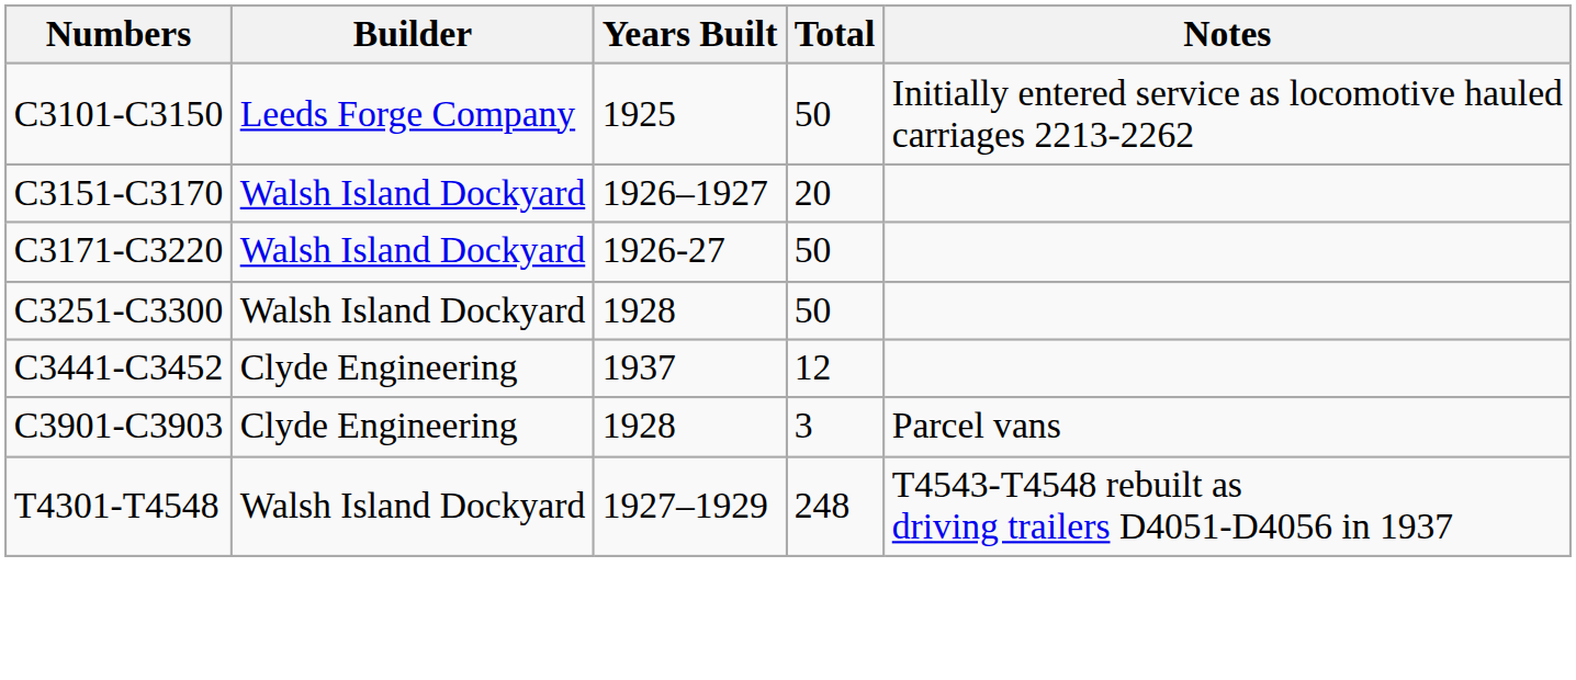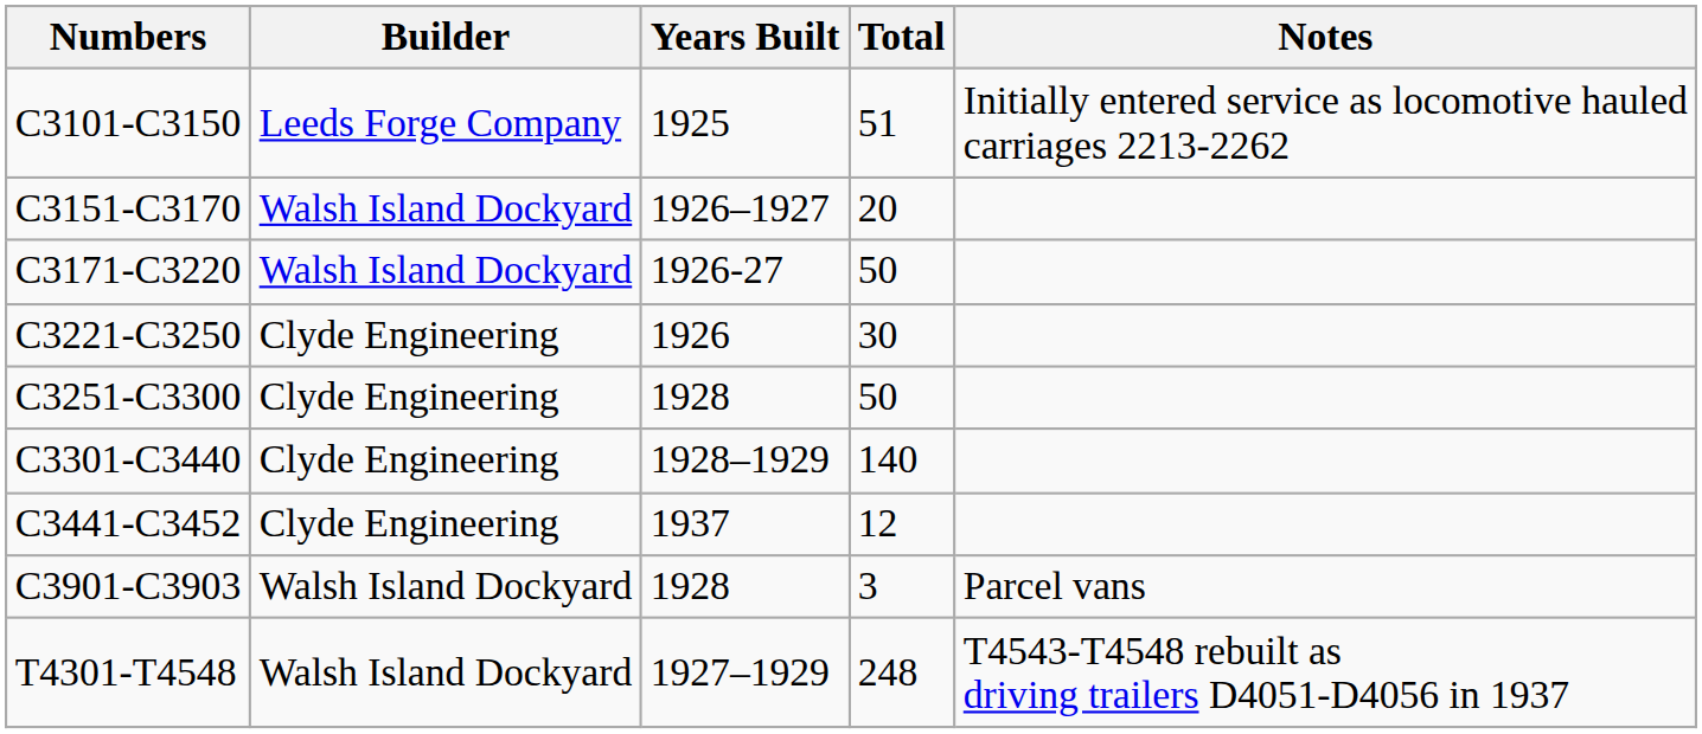C3101-C3150 | Total: 50 -> 51
+ row: C3221-C3250 | Clyde Engineering | 1926 | 30
C3251-C3300 | Builder: Walsh Island Dockyard -> Clyde Engineering
+ row: C3301-C3440 | Clyde Engineering | 1928–1929 | 140
C3901-C3903 | Builder: Clyde Engineering -> Walsh Island Dockyard
